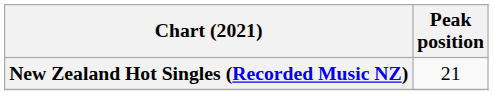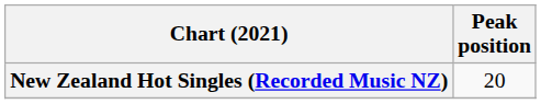New Zealand Hot Singles (Recorded Music NZ) | Peak position: 21 -> 20
